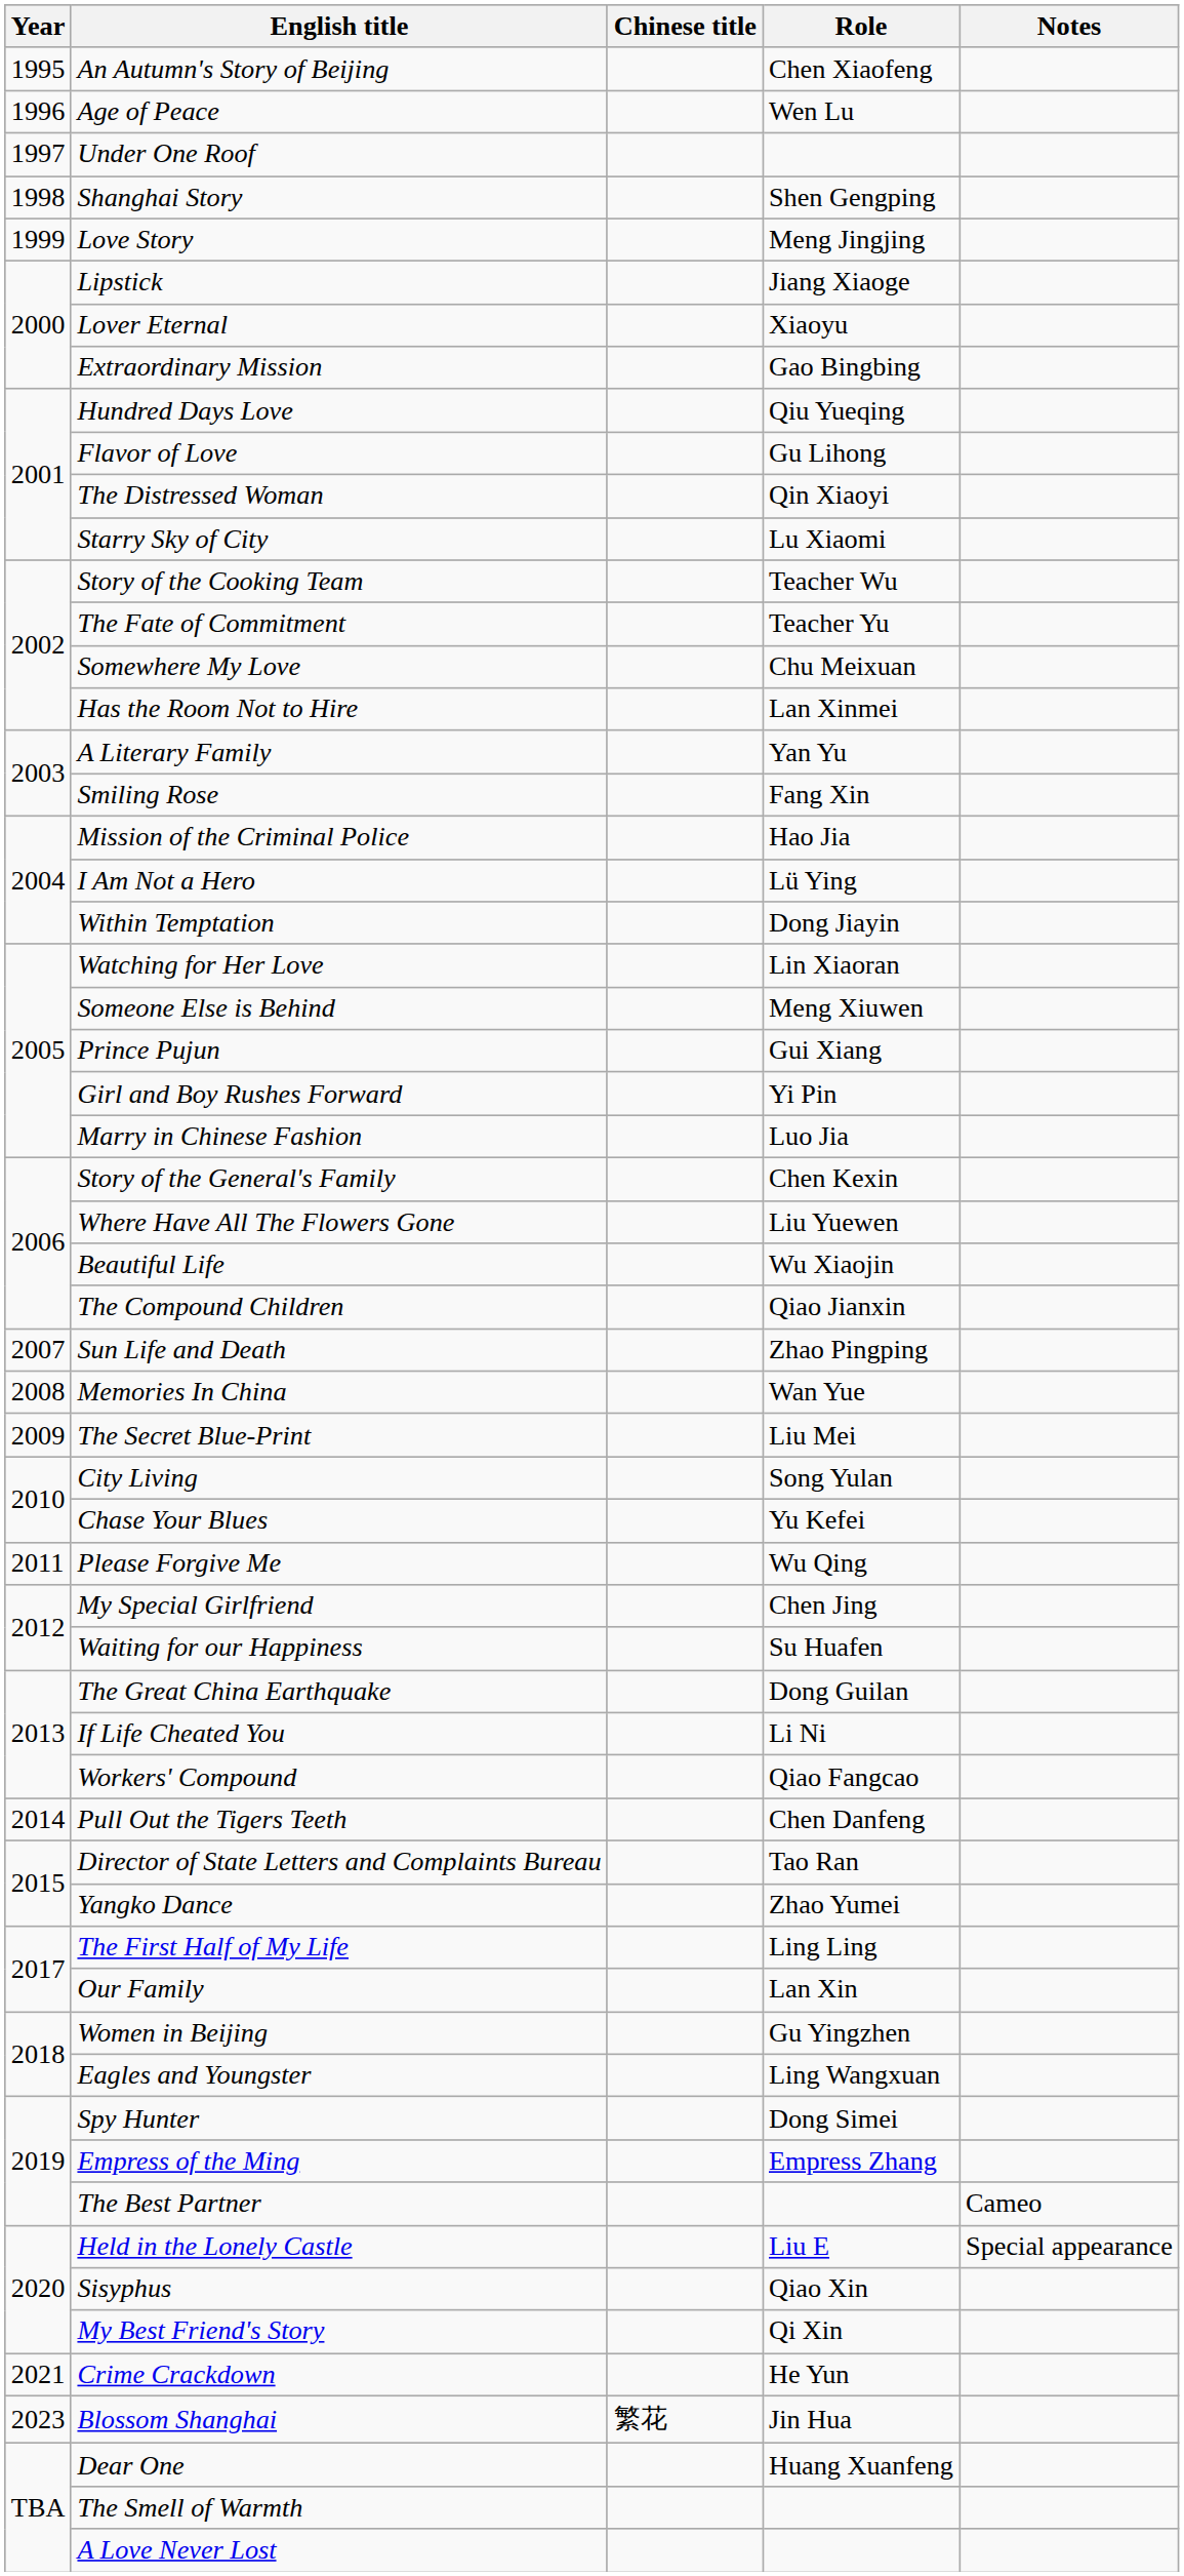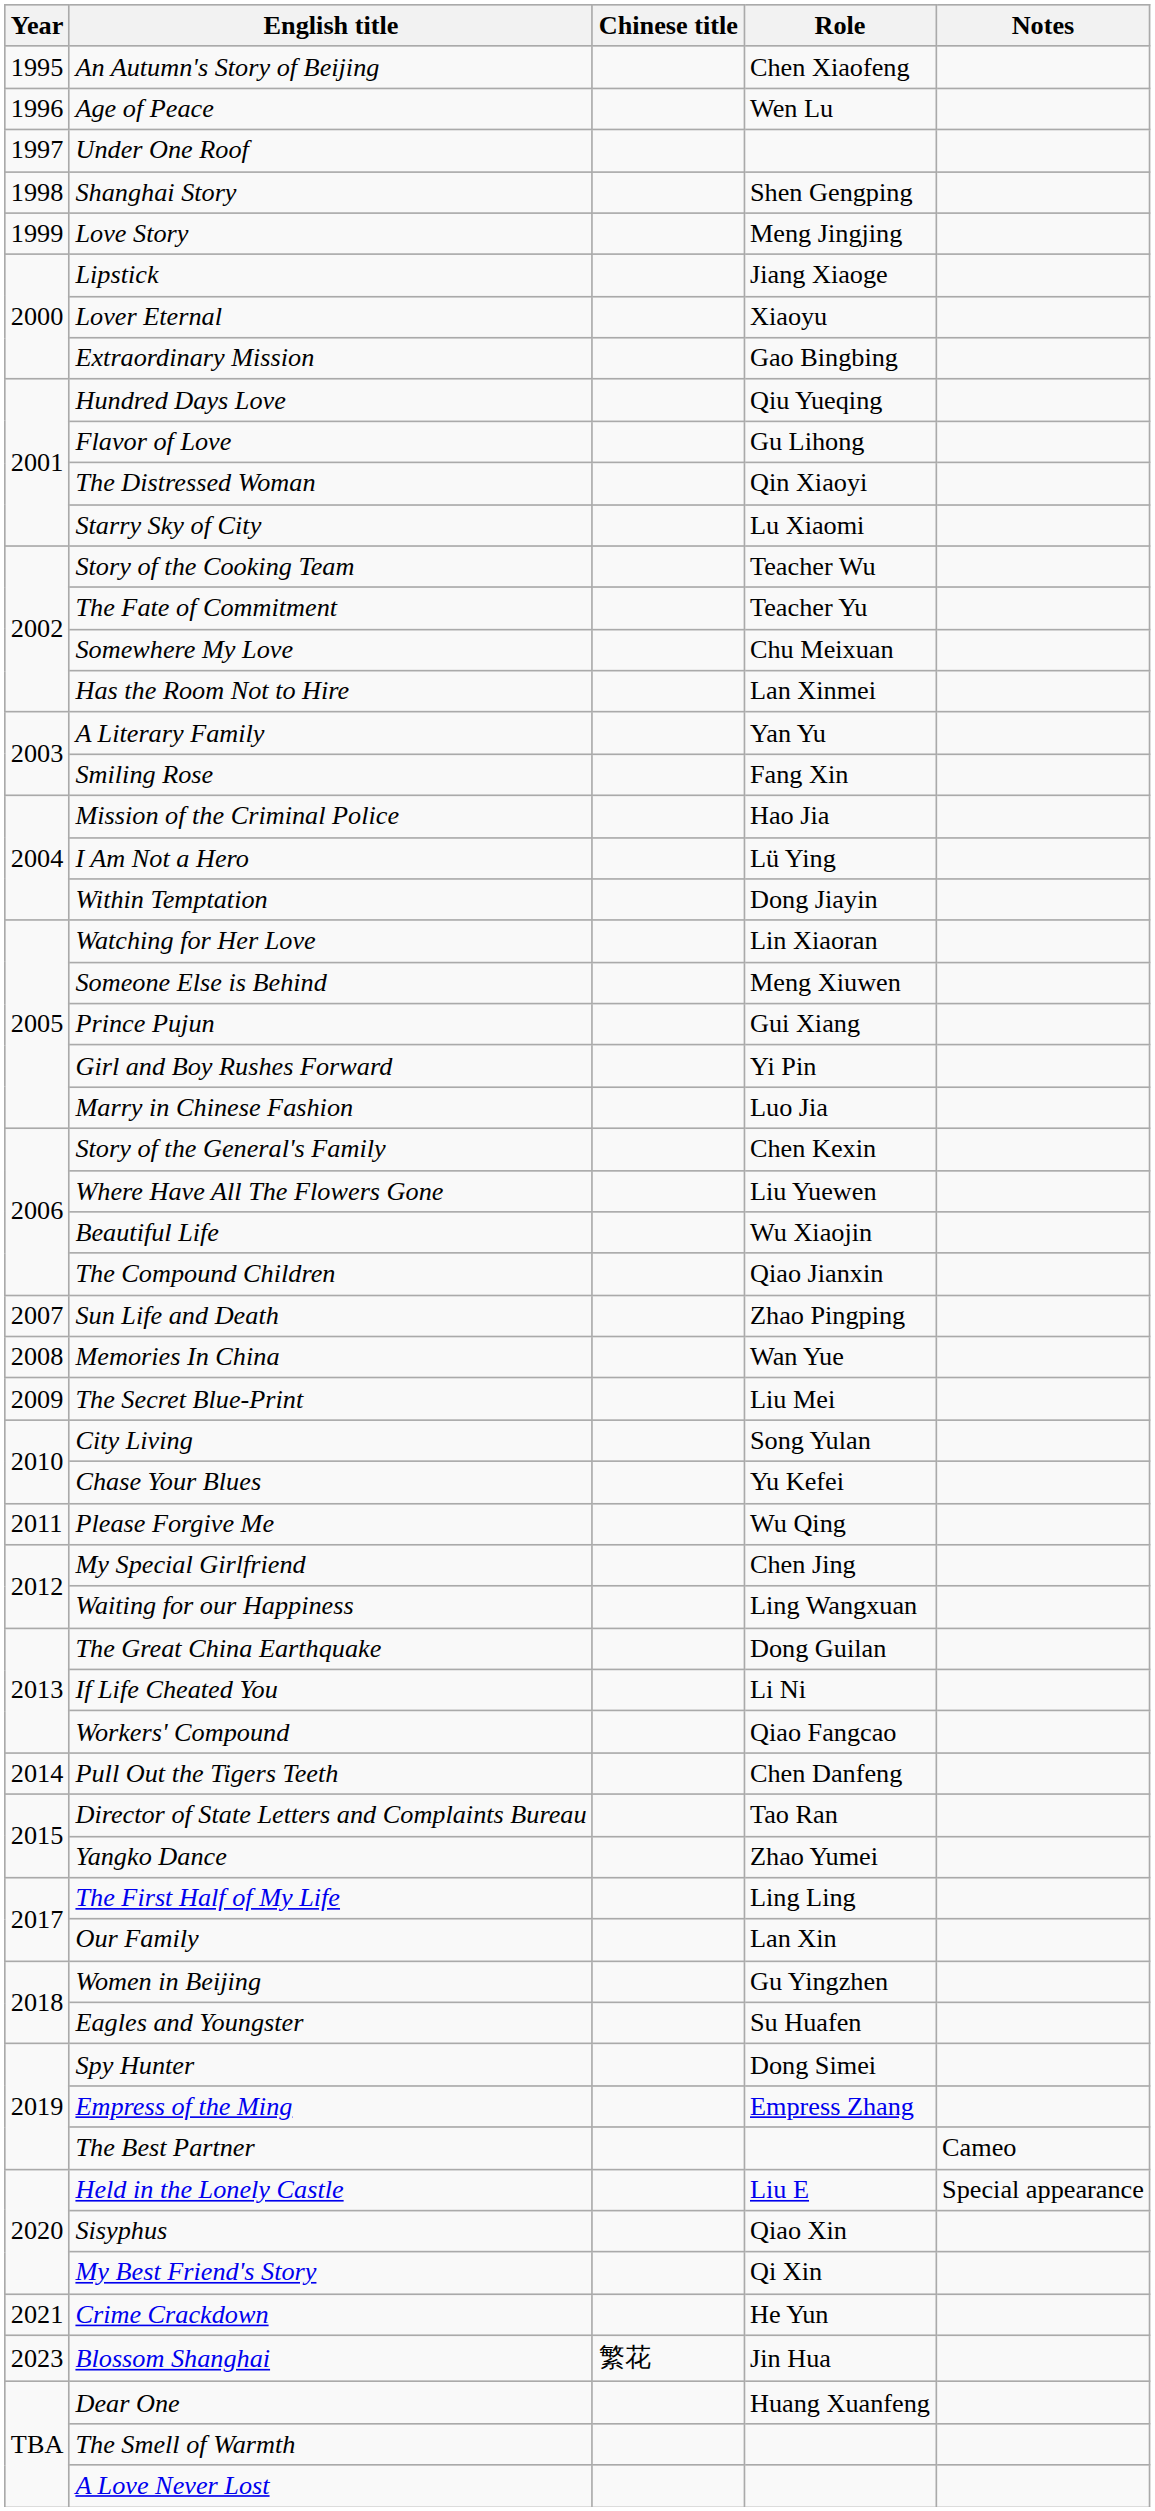Waiting for our Happiness | Role: Su Huafen -> Ling Wangxuan
Eagles and Youngster | Role: Ling Wangxuan -> Su Huafen
